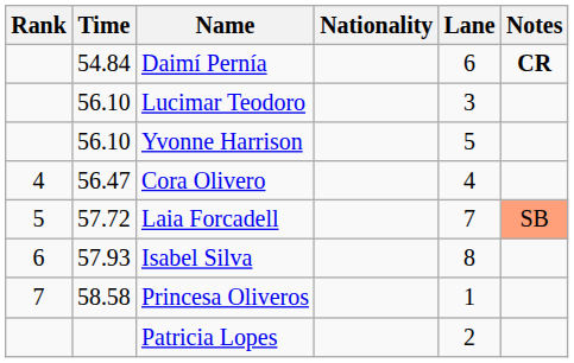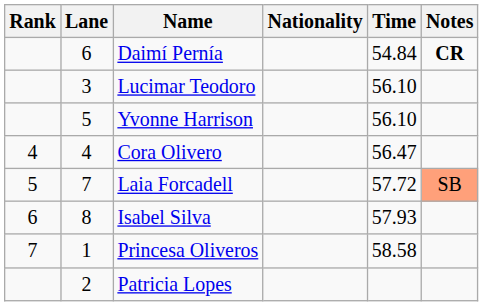columns swapped: Lane <-> Time
